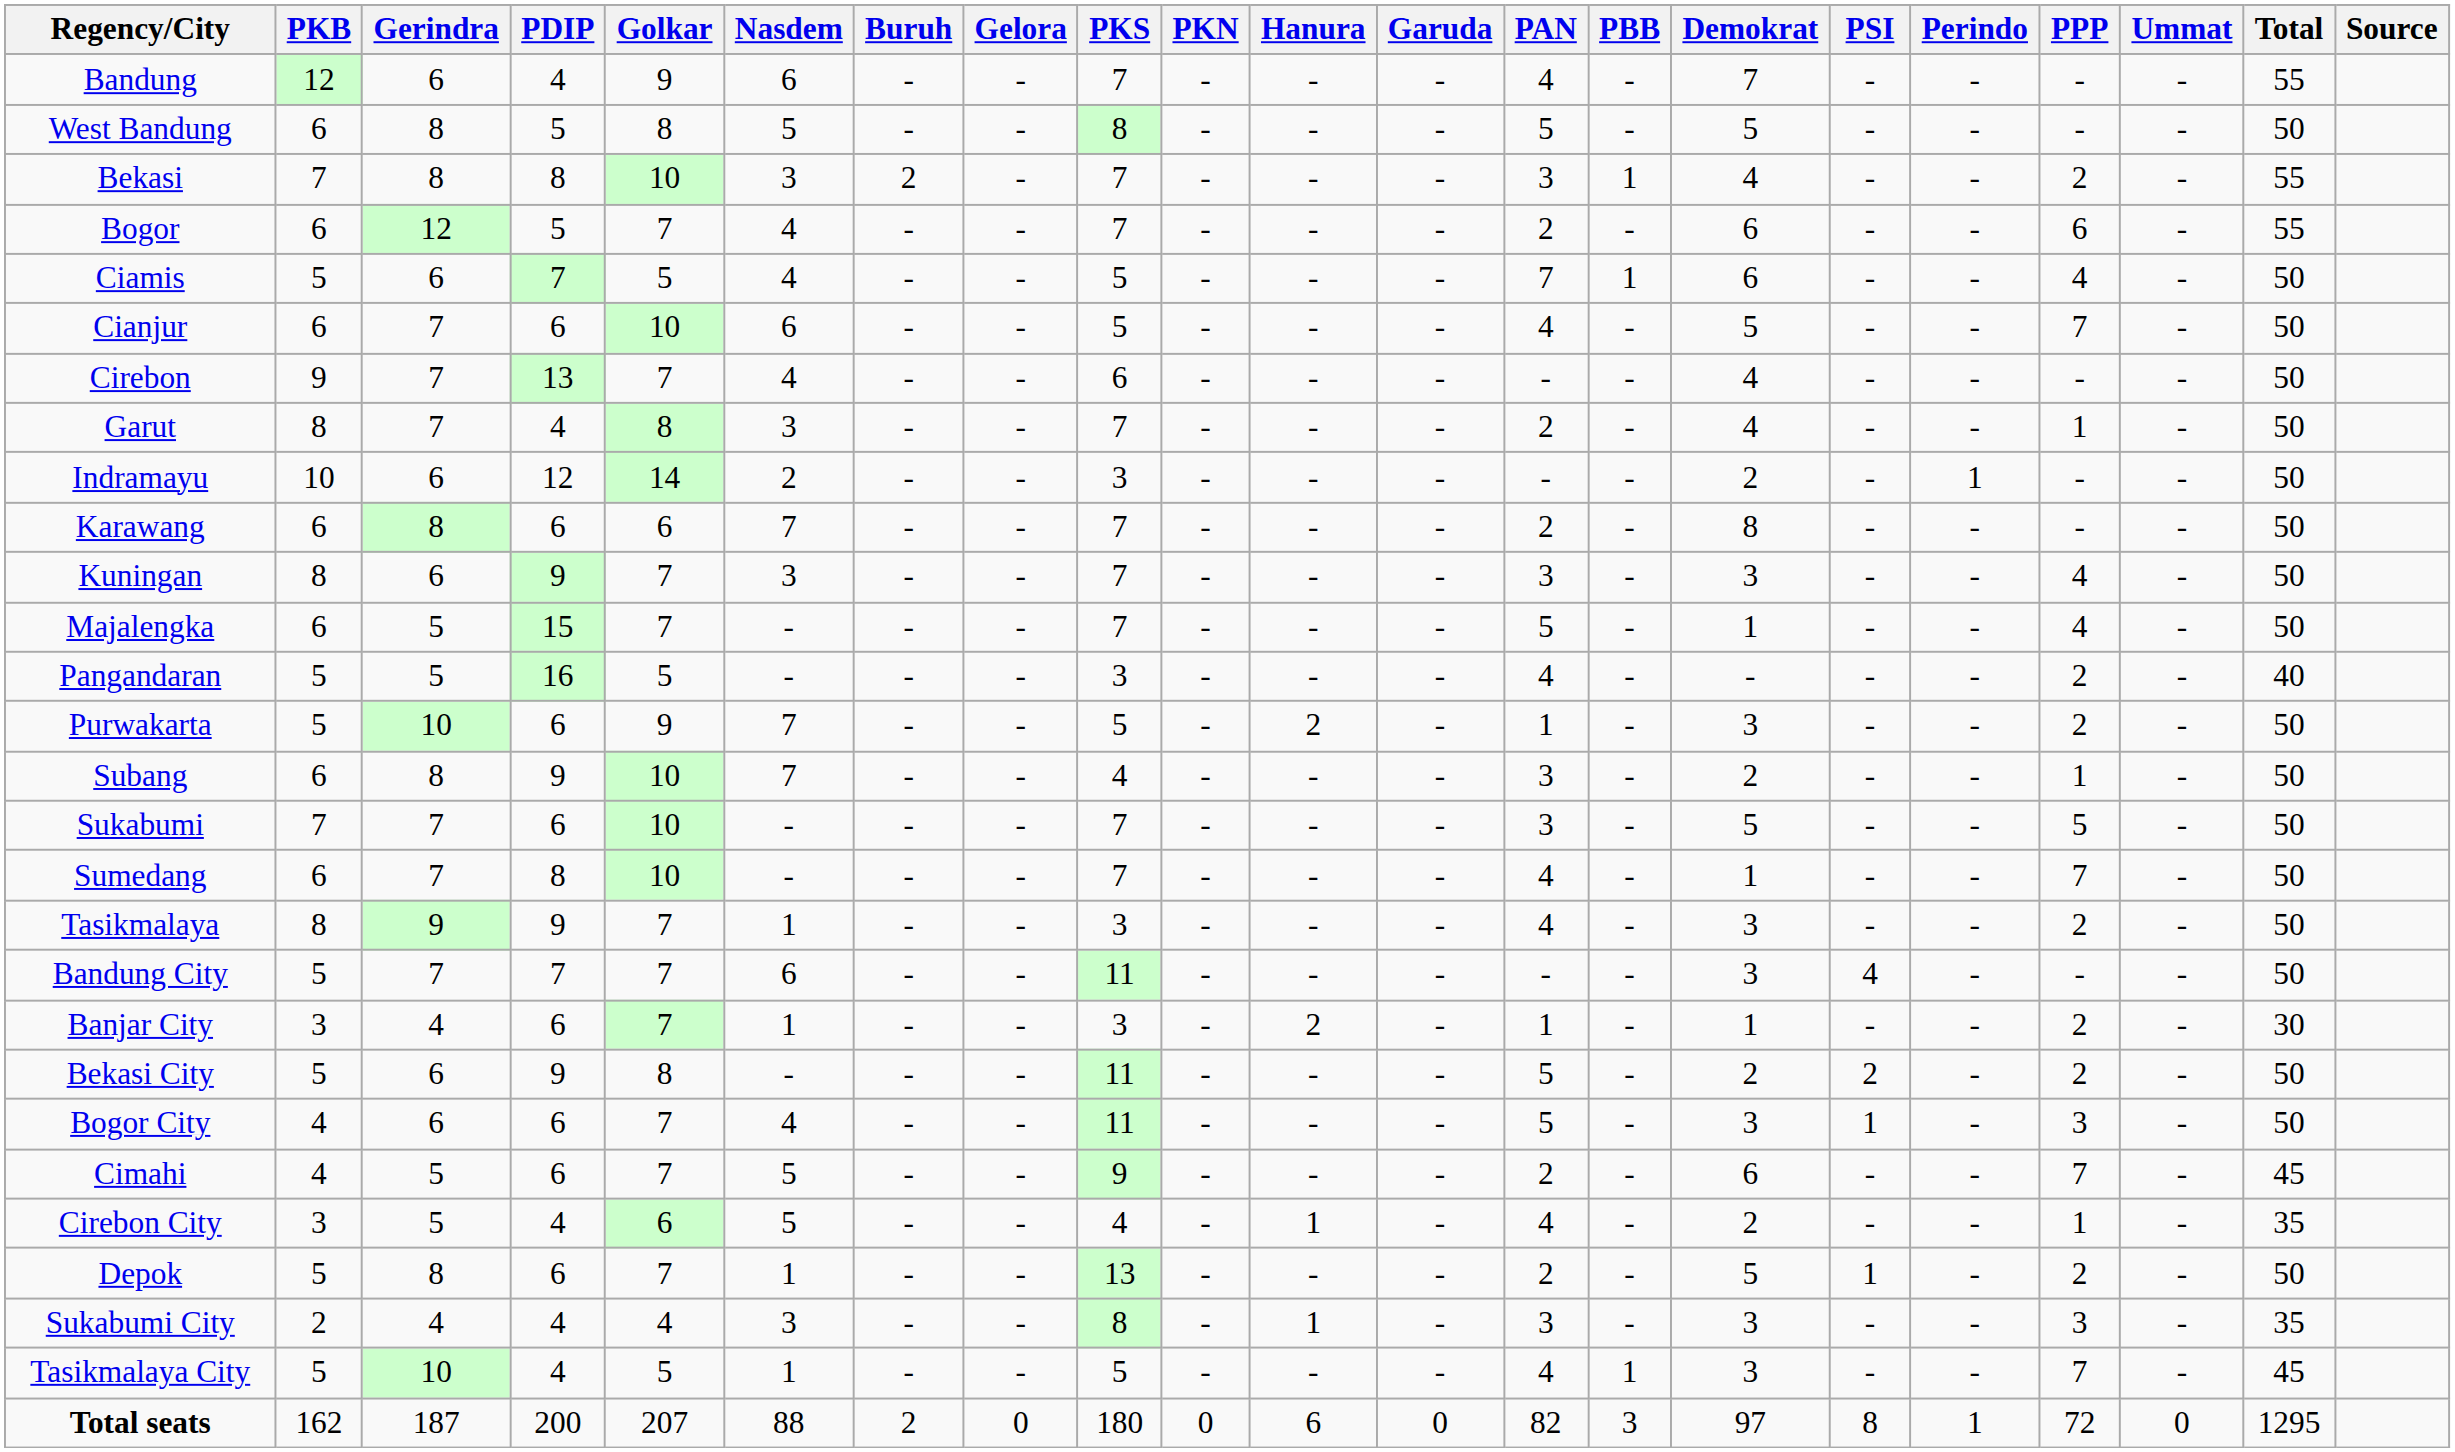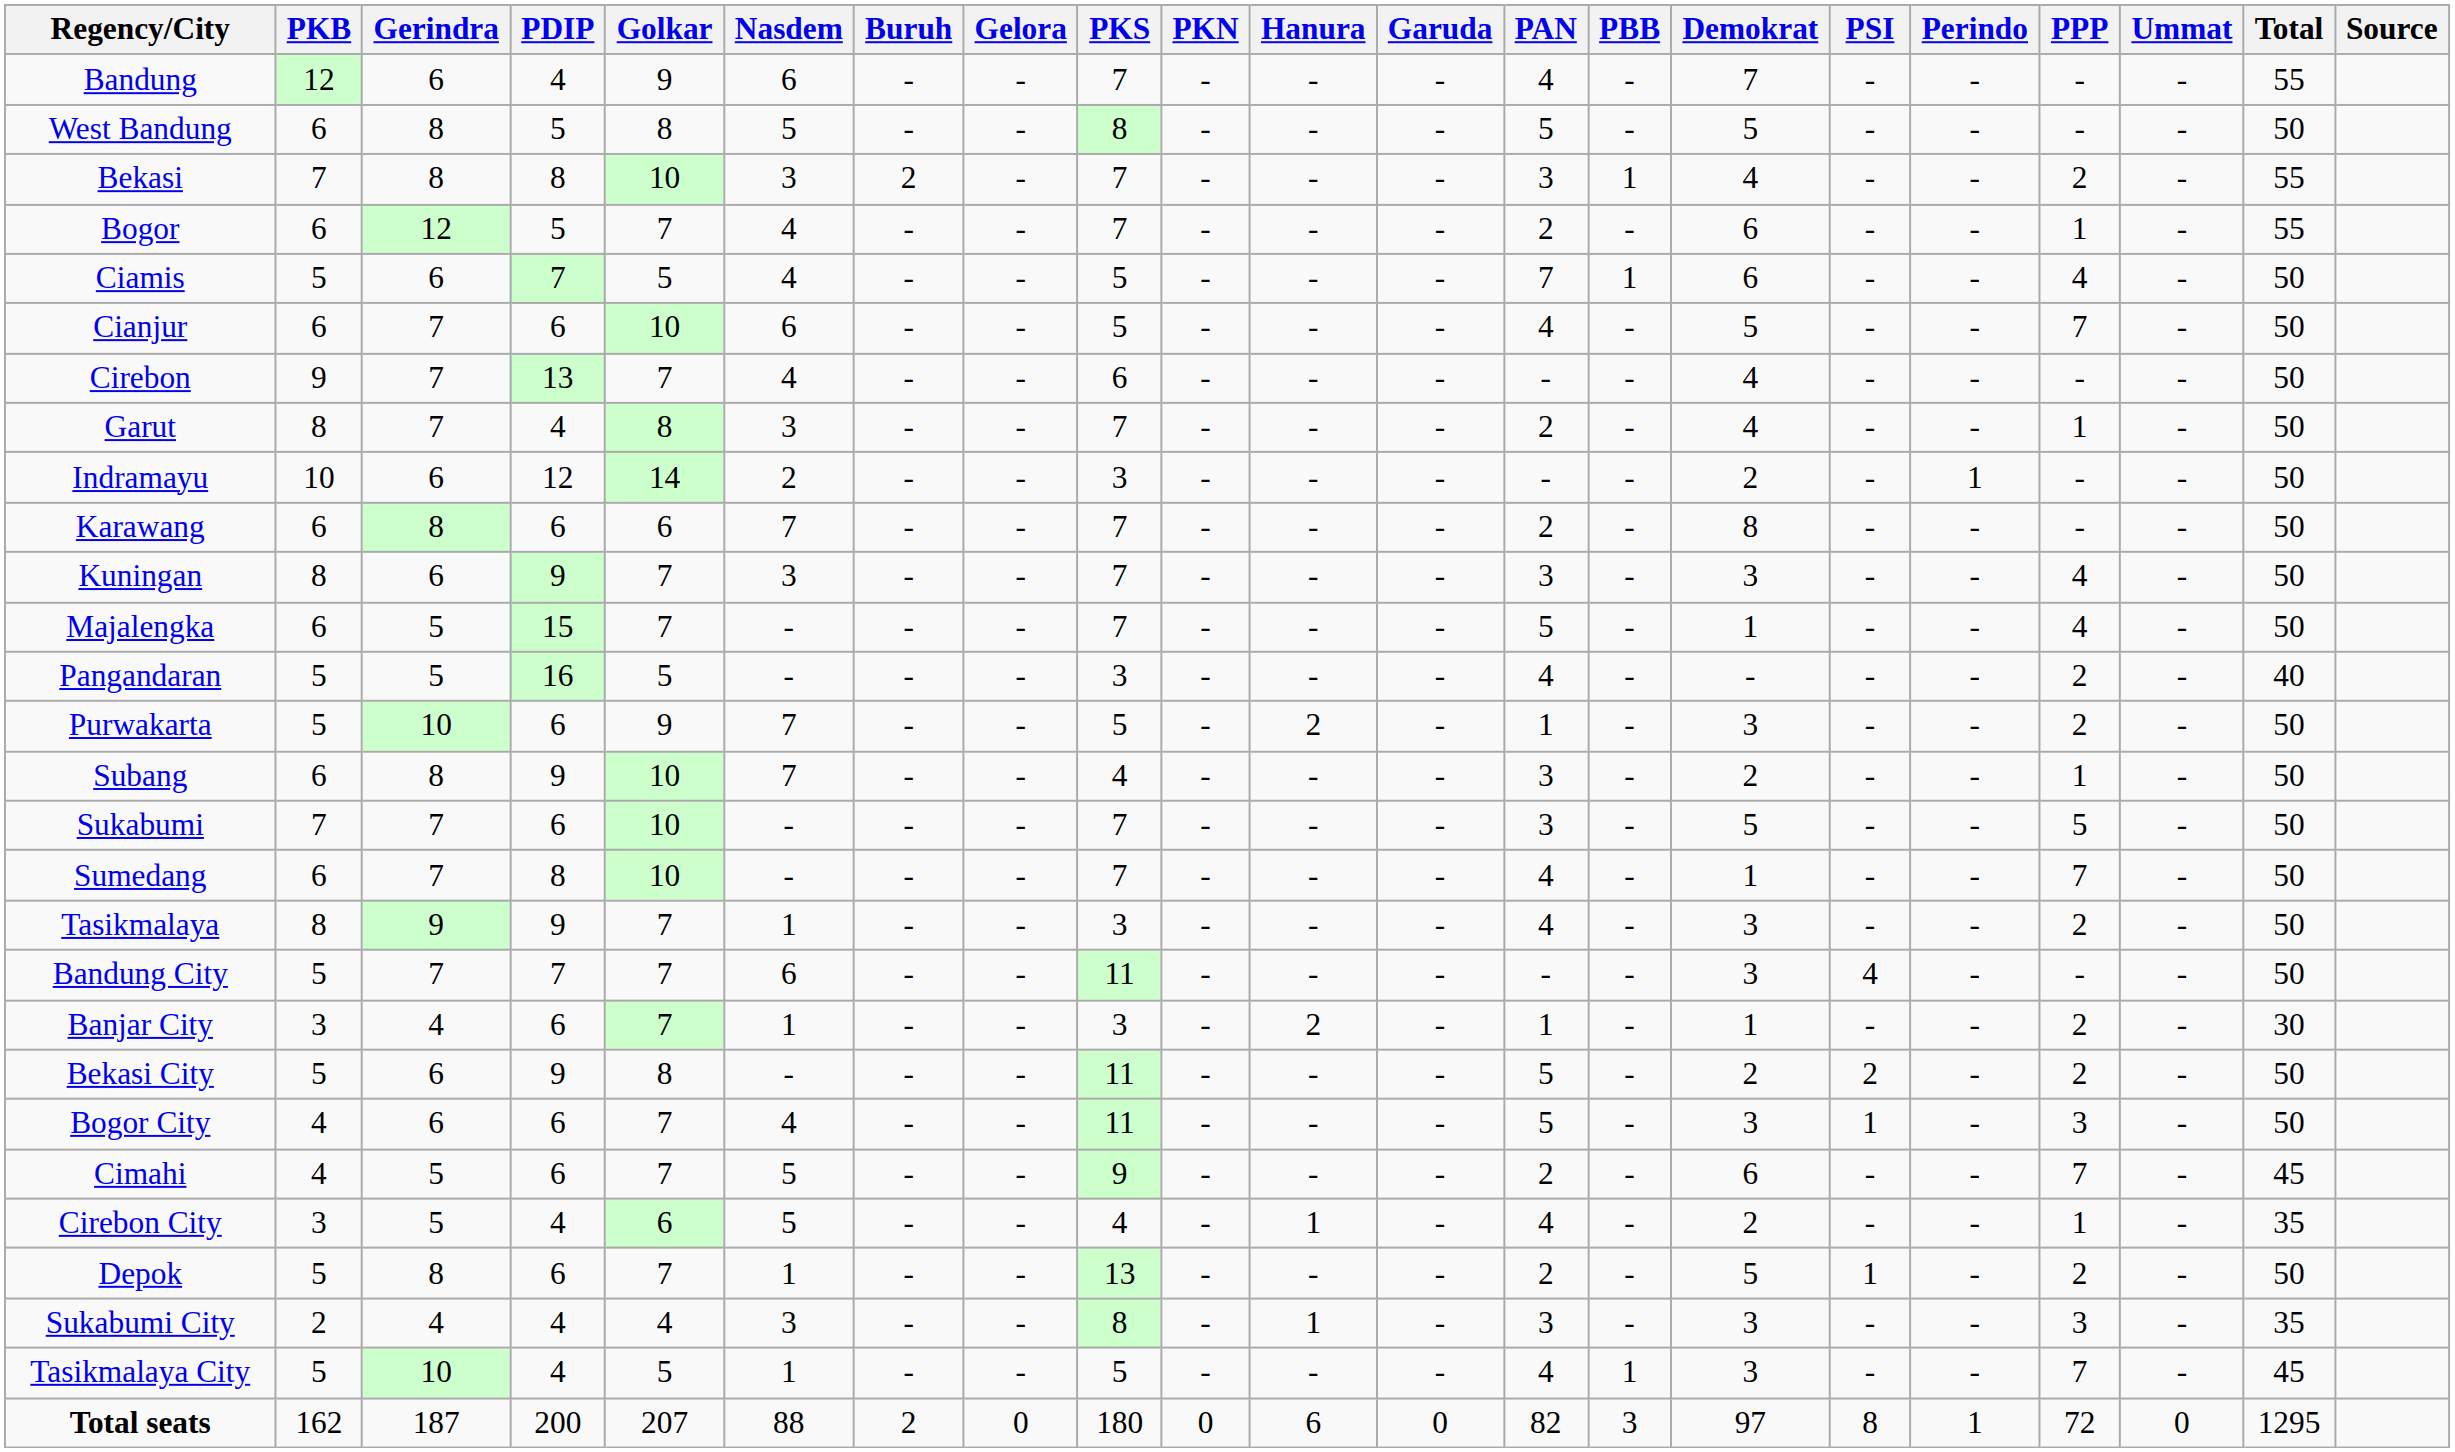Bogor | PPP: 6 -> 1
